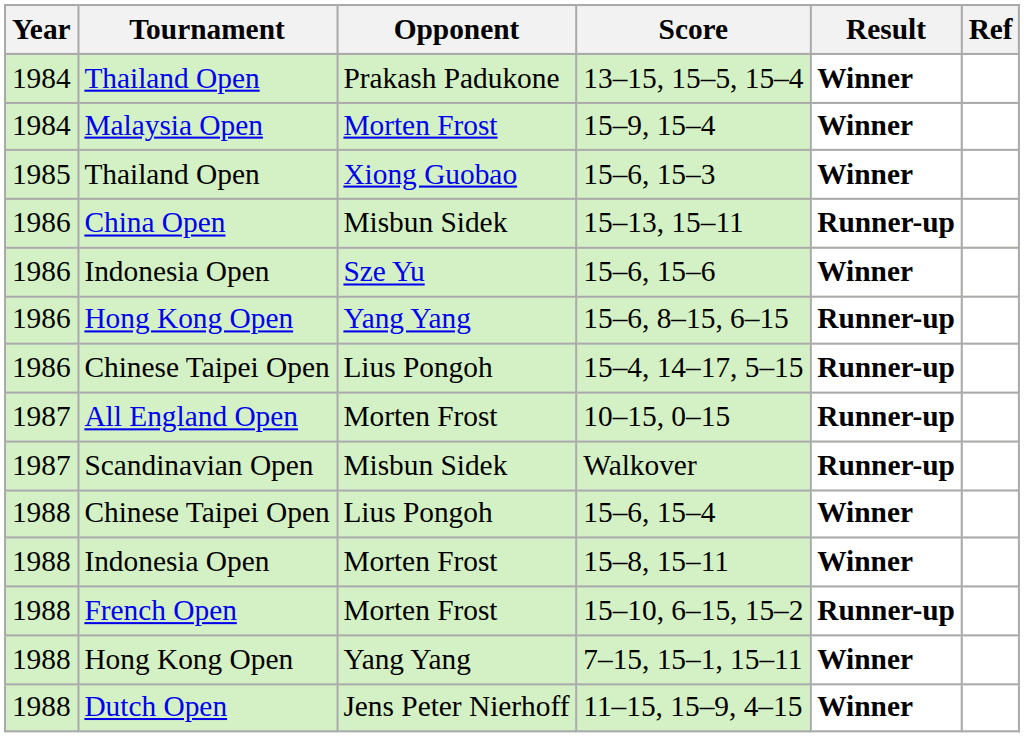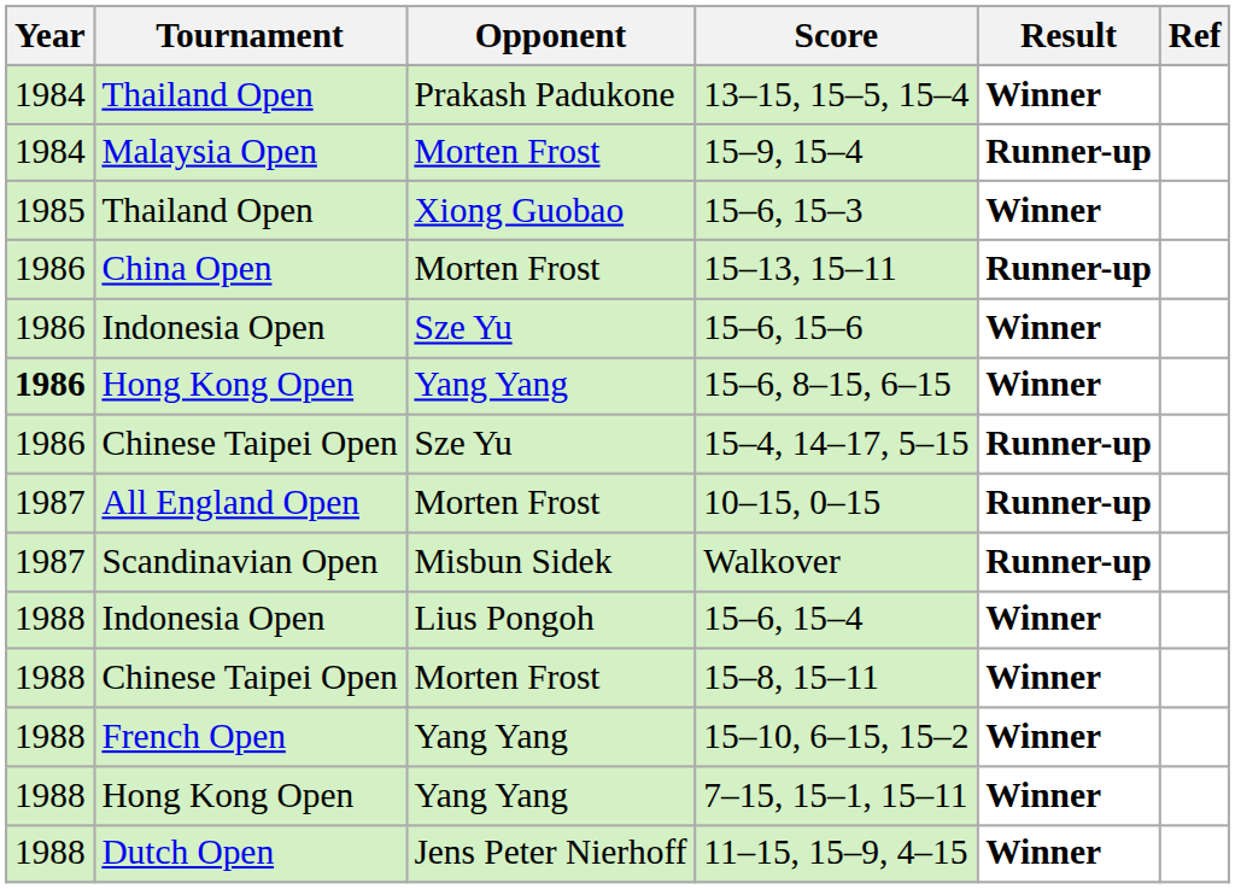15–9, 15–4 | Result: Winner -> Runner-up
15–13, 15–11 | Opponent: Misbun Sidek -> Morten Frost
15–6, 8–15, 6–15 | Year: normal -> bold
15–6, 8–15, 6–15 | Result: Runner-up -> Winner
15–4, 14–17, 5–15 | Opponent: Lius Pongoh -> Sze Yu
15–6, 15–4 | Tournament: Chinese Taipei Open -> Indonesia Open
15–8, 15–11 | Tournament: Indonesia Open -> Chinese Taipei Open
15–10, 6–15, 15–2 | Opponent: Morten Frost -> Yang Yang
15–10, 6–15, 15–2 | Result: Runner-up -> Winner
